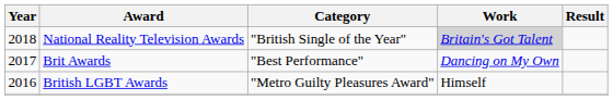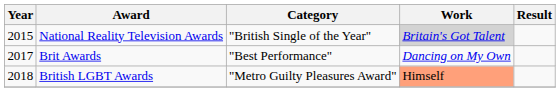National Reality Television Awards | Year: 2018 -> 2015
British LGBT Awards | Year: 2016 -> 2018
British LGBT Awards | Work: no background -> lightsalmon background
